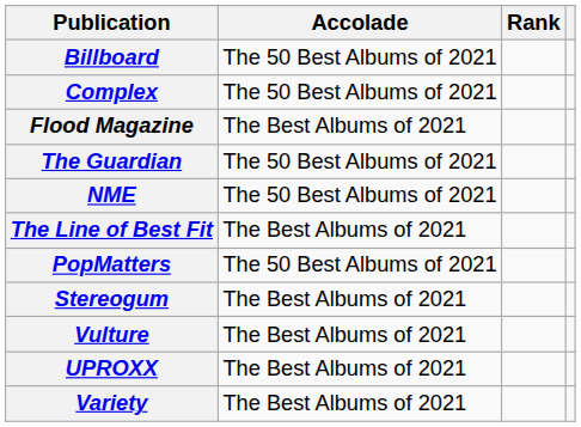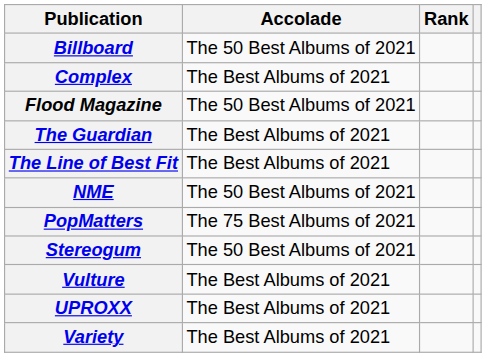Complex | Accolade: The 50 Best Albums of 2021 -> The Best Albums of 2021
Flood Magazine | Accolade: The Best Albums of 2021 -> The 50 Best Albums of 2021
The Guardian | Accolade: The 50 Best Albums of 2021 -> The Best Albums of 2021
rows swapped: The Line of Best Fit <-> NME
PopMatters | Accolade: The 50 Best Albums of 2021 -> The 75 Best Albums of 2021
Stereogum | Accolade: The Best Albums of 2021 -> The 50 Best Albums of 2021
